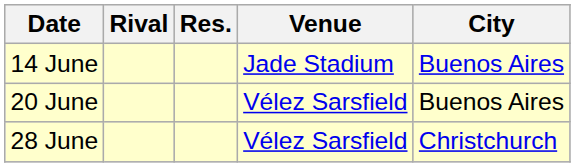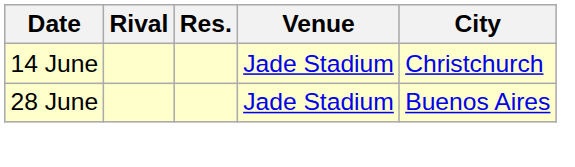14 June | City: Buenos Aires -> Christchurch
- row: 20 June | Vélez Sarsfield | Buenos Aires
28 June | Venue: Vélez Sarsfield -> Jade Stadium
28 June | City: Christchurch -> Buenos Aires
